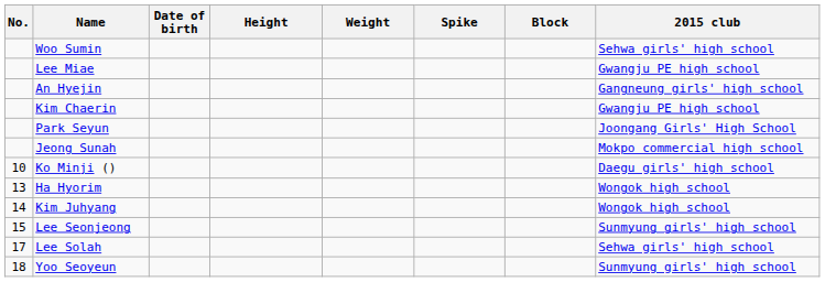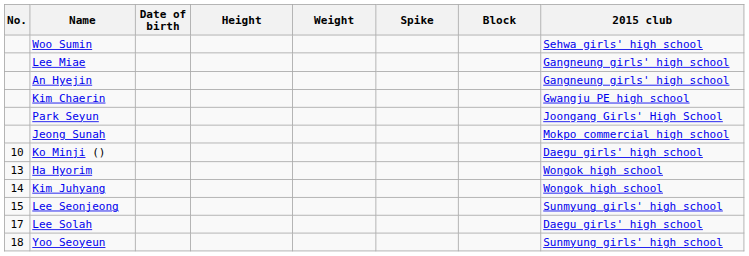Lee Miae | 2015 club: Gwangju PE high school -> Gangneung girls' high school
Lee Solah | 2015 club: Sehwa girls' high school -> Daegu girls' high school
